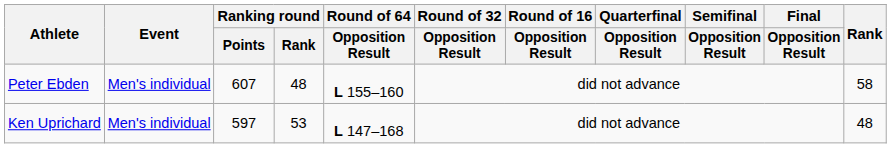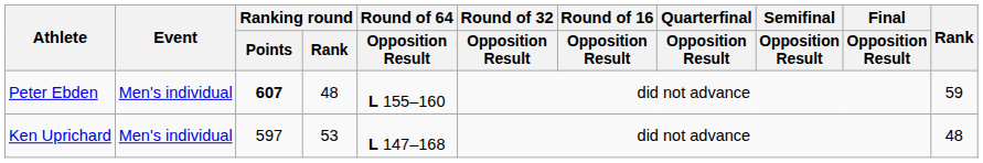Peter Ebden | Ranking round / Points: normal -> bold
Peter Ebden | Rank: 58 -> 59
